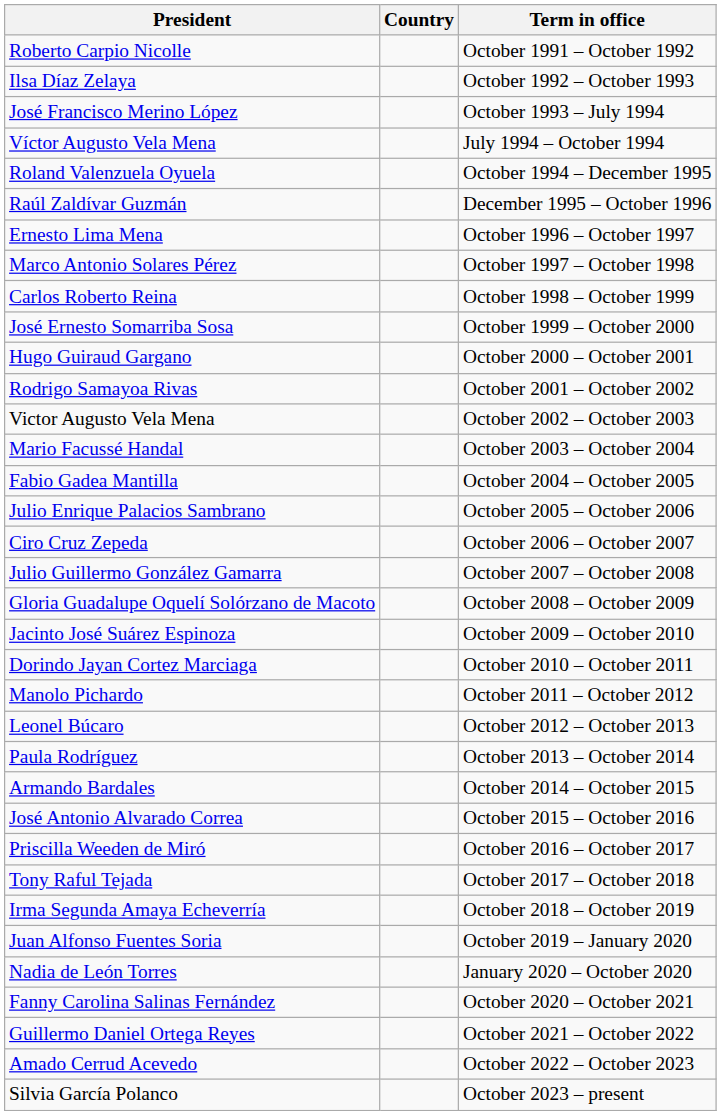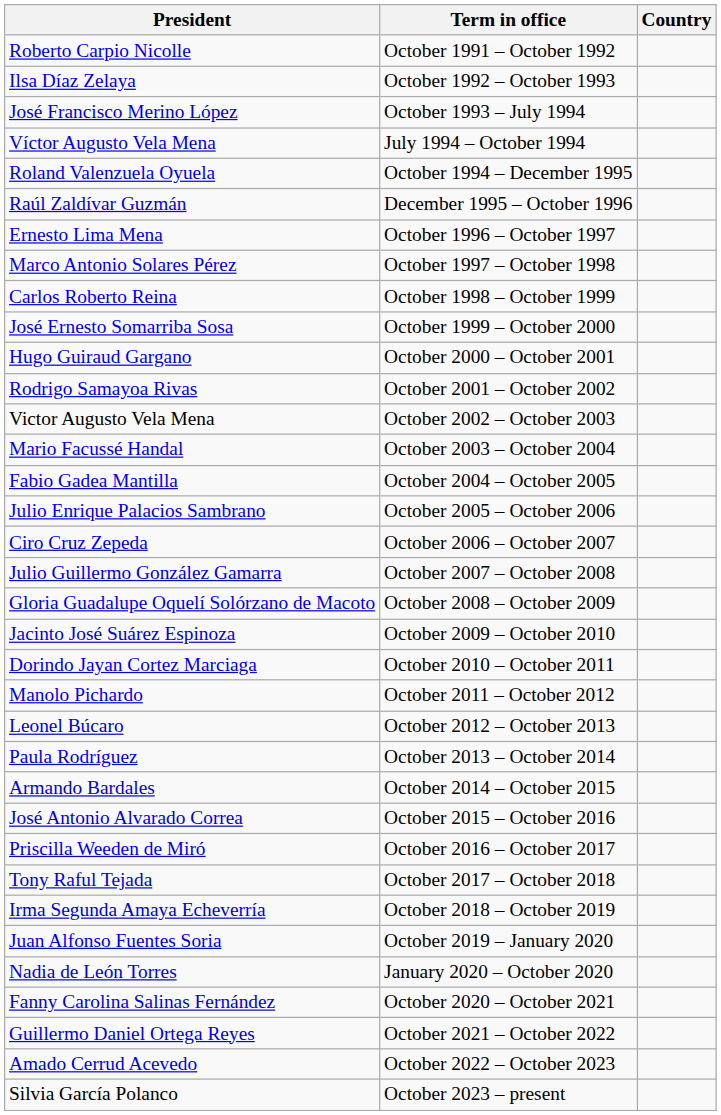columns swapped: Term in office <-> Country
